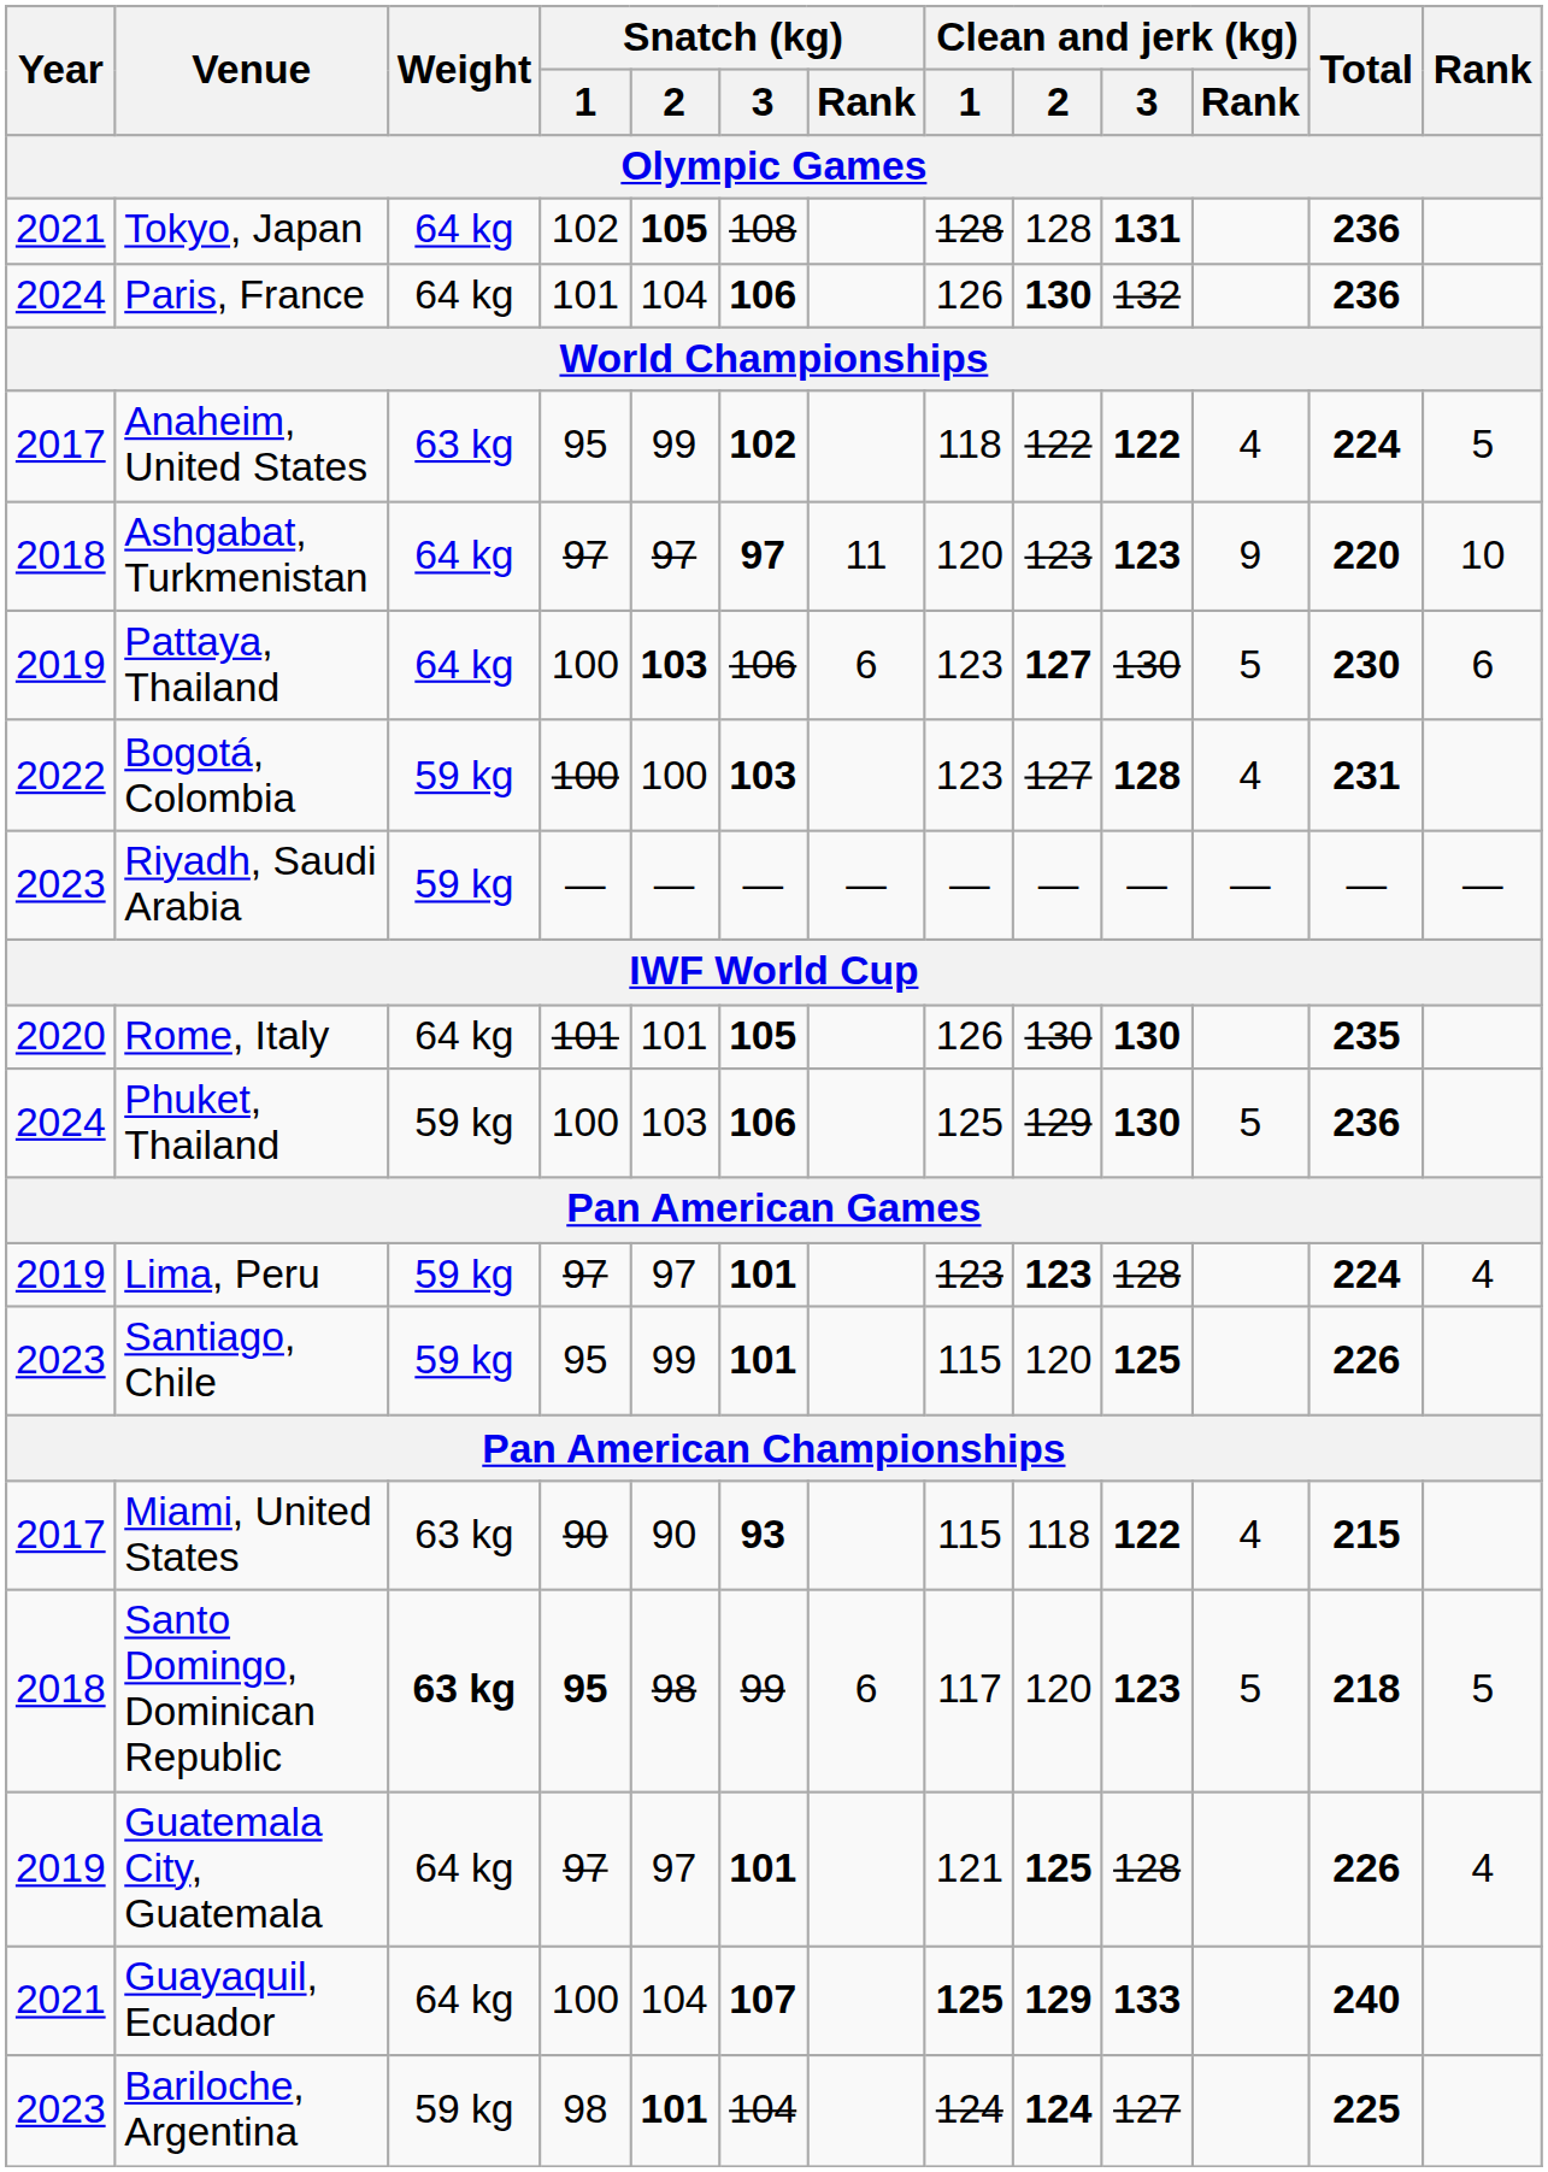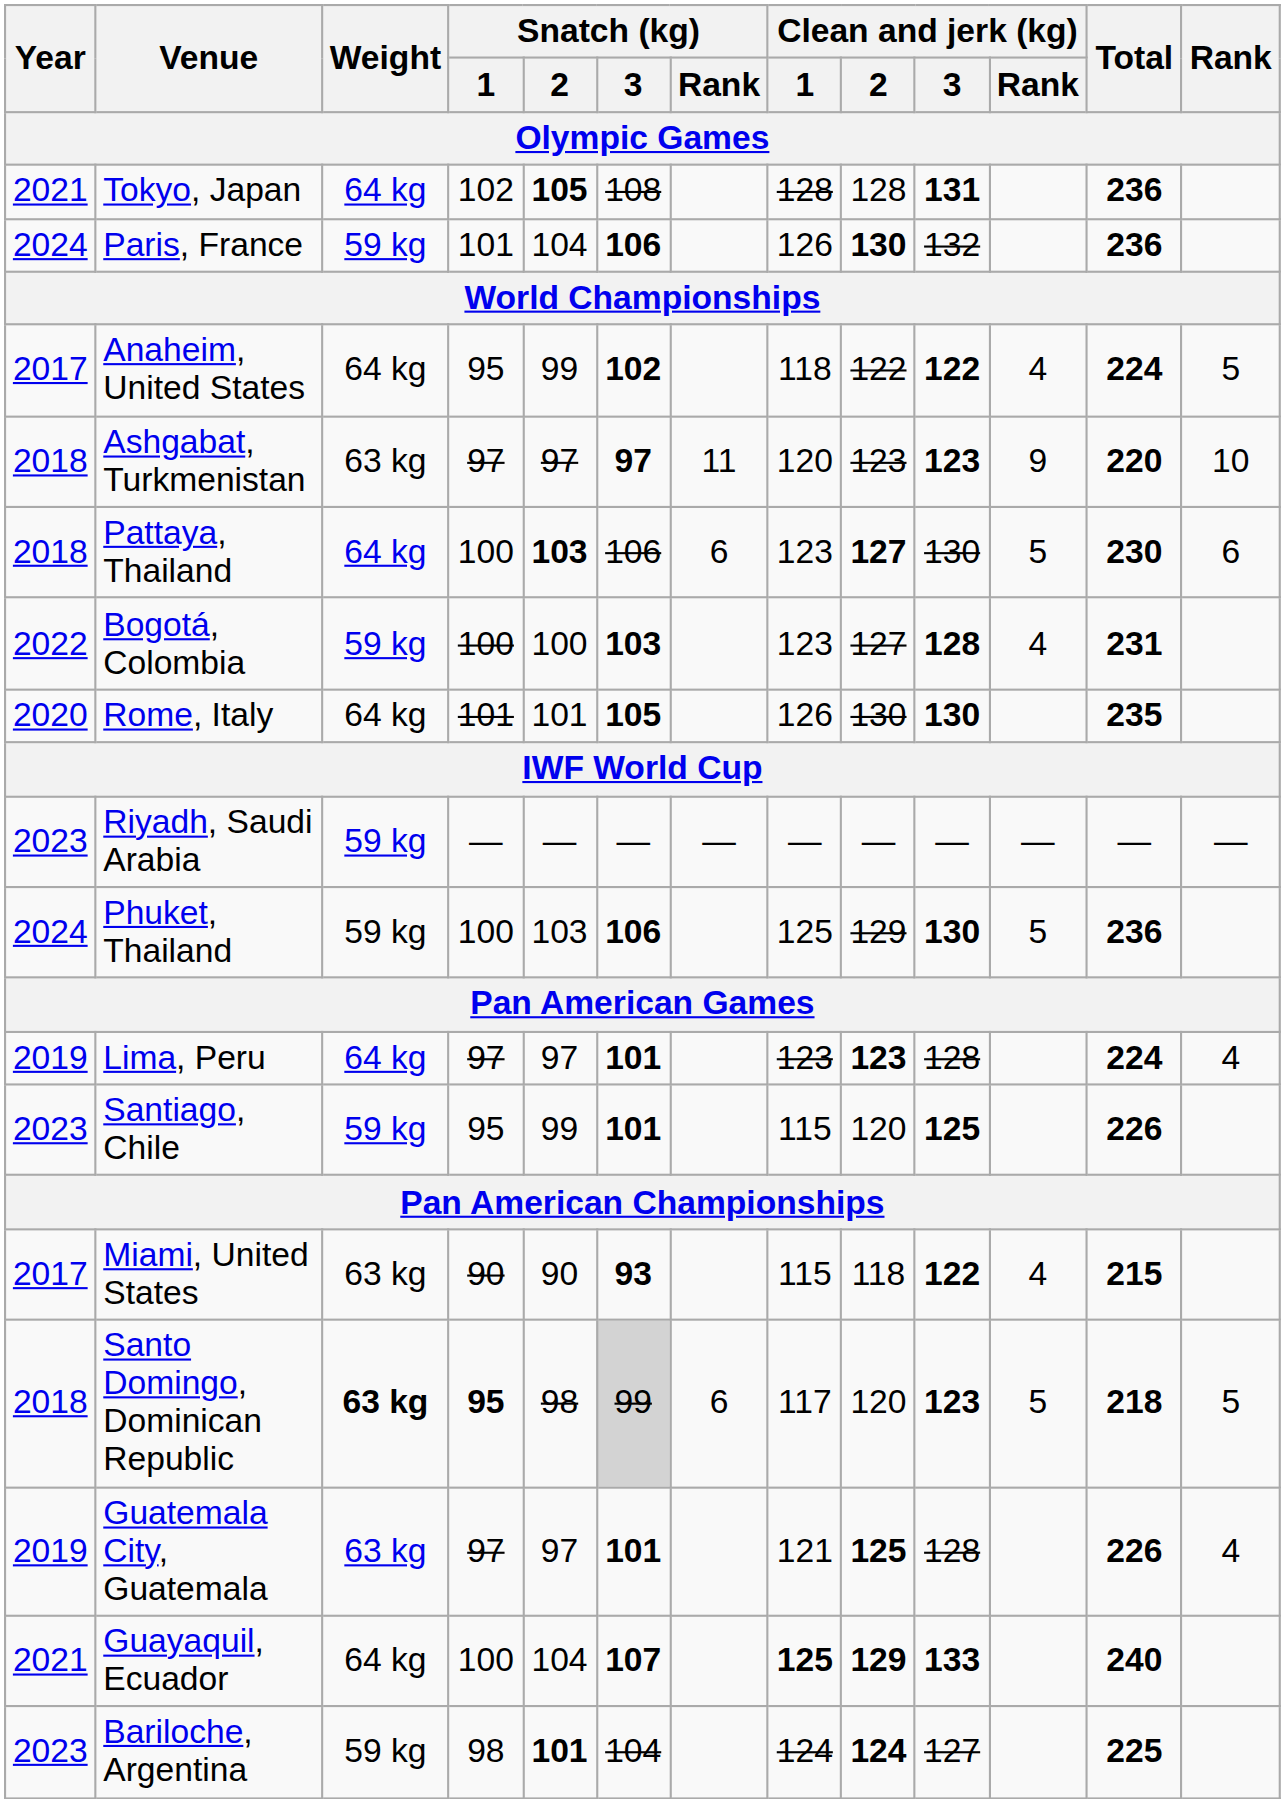Paris, France | Weight: 64 kg -> 59 kg
Anaheim, United States | Weight: 63 kg -> 64 kg
Ashgabat, Turkmenistan | Weight: 64 kg -> 63 kg
Pattaya, Thailand | Year: 2019 -> 2018
rows swapped: Riyadh, Saudi Arabia <-> Rome, Italy
Lima, Peru | Weight: 59 kg -> 64 kg
Santo Domingo, Dominican Republic | Snatch (kg) / 3: no background -> lightgrey background
Guatemala City, Guatemala | Weight: 64 kg -> 63 kg
